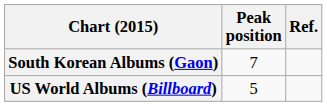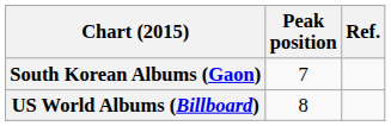US World Albums (Billboard) | Peak position: 5 -> 8
